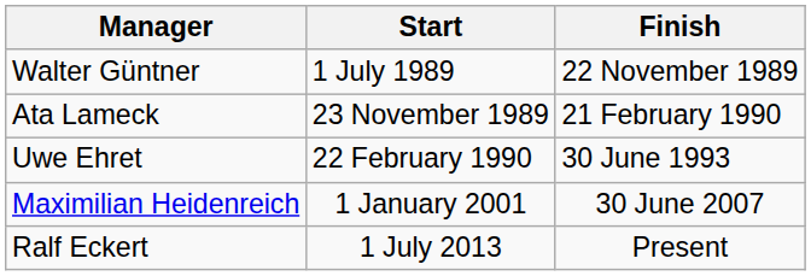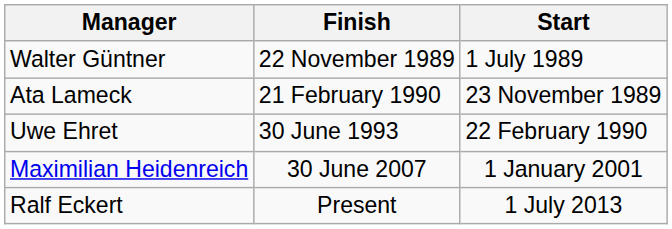columns swapped: Start <-> Finish
